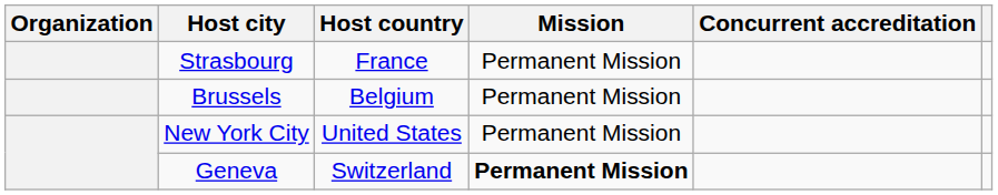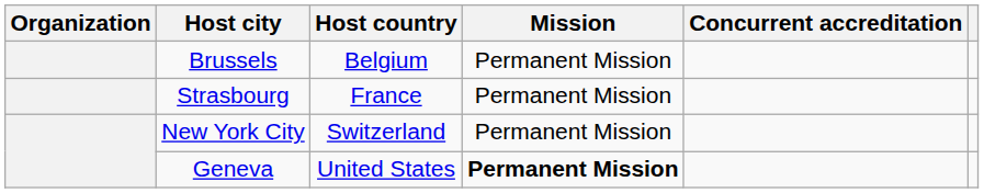rows swapped: Strasbourg <-> Brussels
New York City | Host country: United States -> Switzerland
Geneva | Host country: Switzerland -> United States
